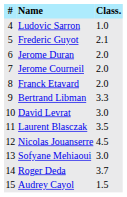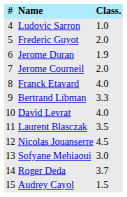Frederic Guyot | Class.: 2.1 -> 2.0
Jerome Duran | Class.: 2.0 -> 1.9
Franck Etavard | Class.: 2.0 -> 4.0
David Levrat | Class.: 3.0 -> 4.0
